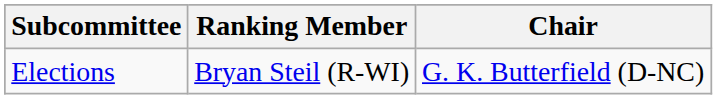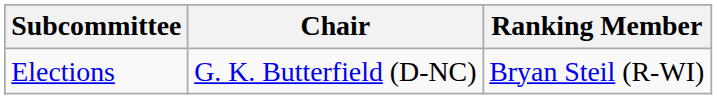columns swapped: Chair <-> Ranking Member
